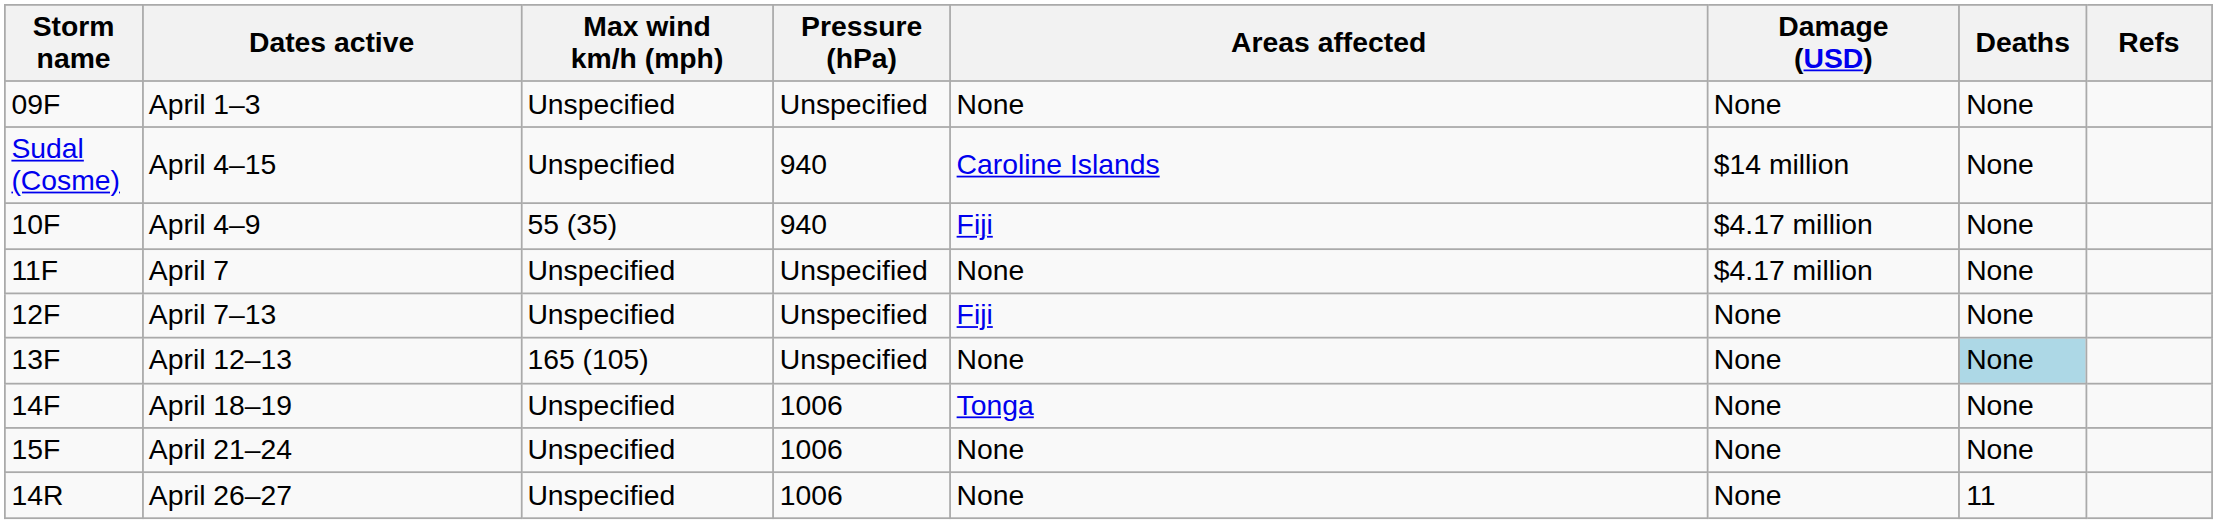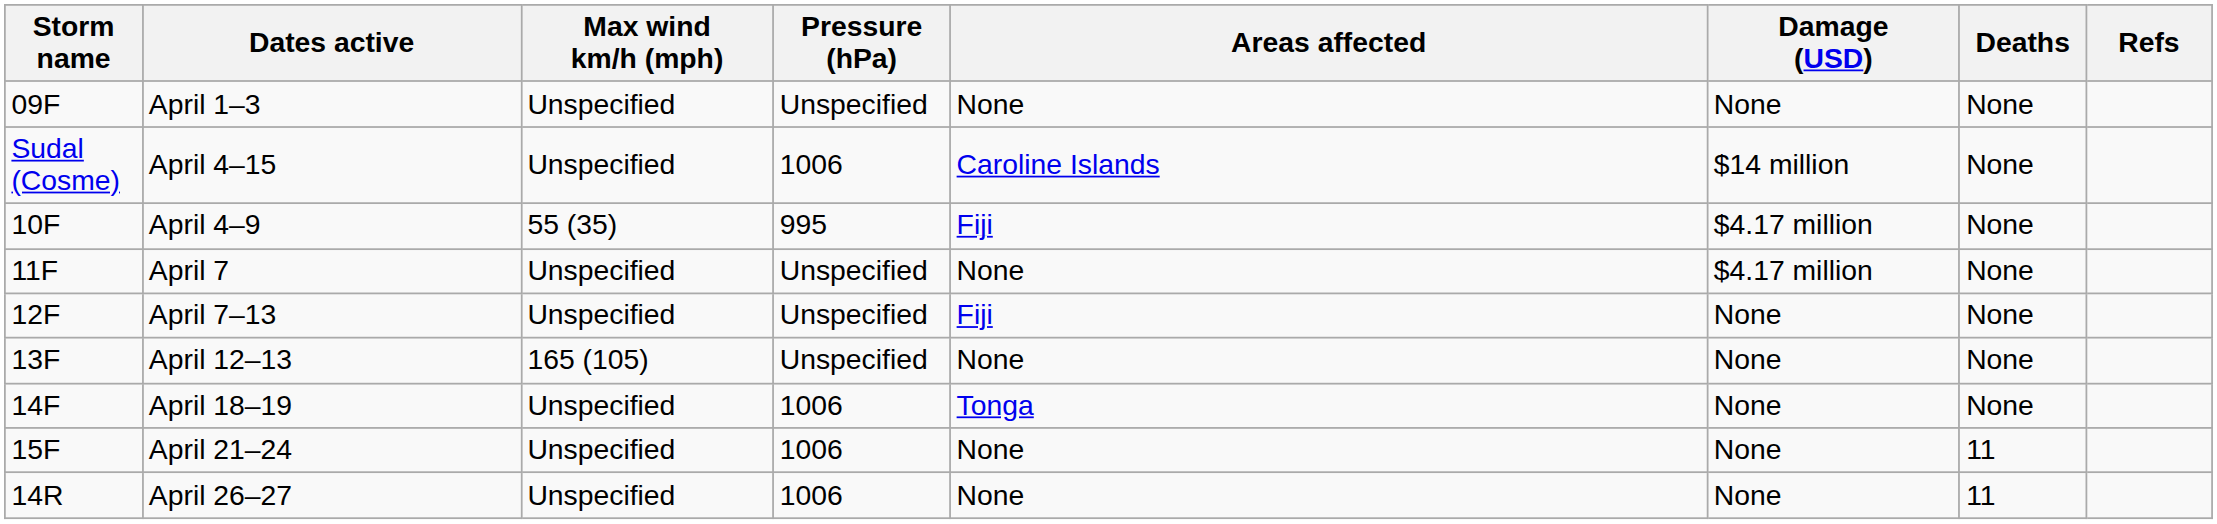April 4–15 | Pressure (hPa): 940 -> 1006
April 4–9 | Pressure (hPa): 940 -> 995
April 12–13 | Deaths: lightblue background -> no background
April 21–24 | Deaths: None -> 11
